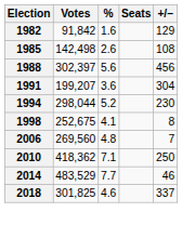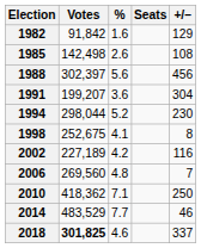+ row: 2002 | 227,189 | 4.2 | 116
2018 | Votes: normal -> bold
